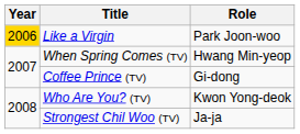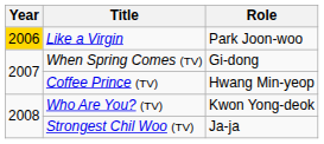When Spring Comes (TV) | Role: Hwang Min-yeop -> Gi-dong
Coffee Prince (TV) | Role: Gi-dong -> Hwang Min-yeop
